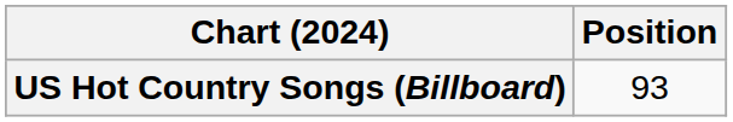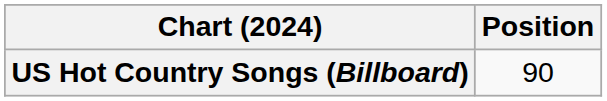US Hot Country Songs (Billboard) | Position: 93 -> 90
